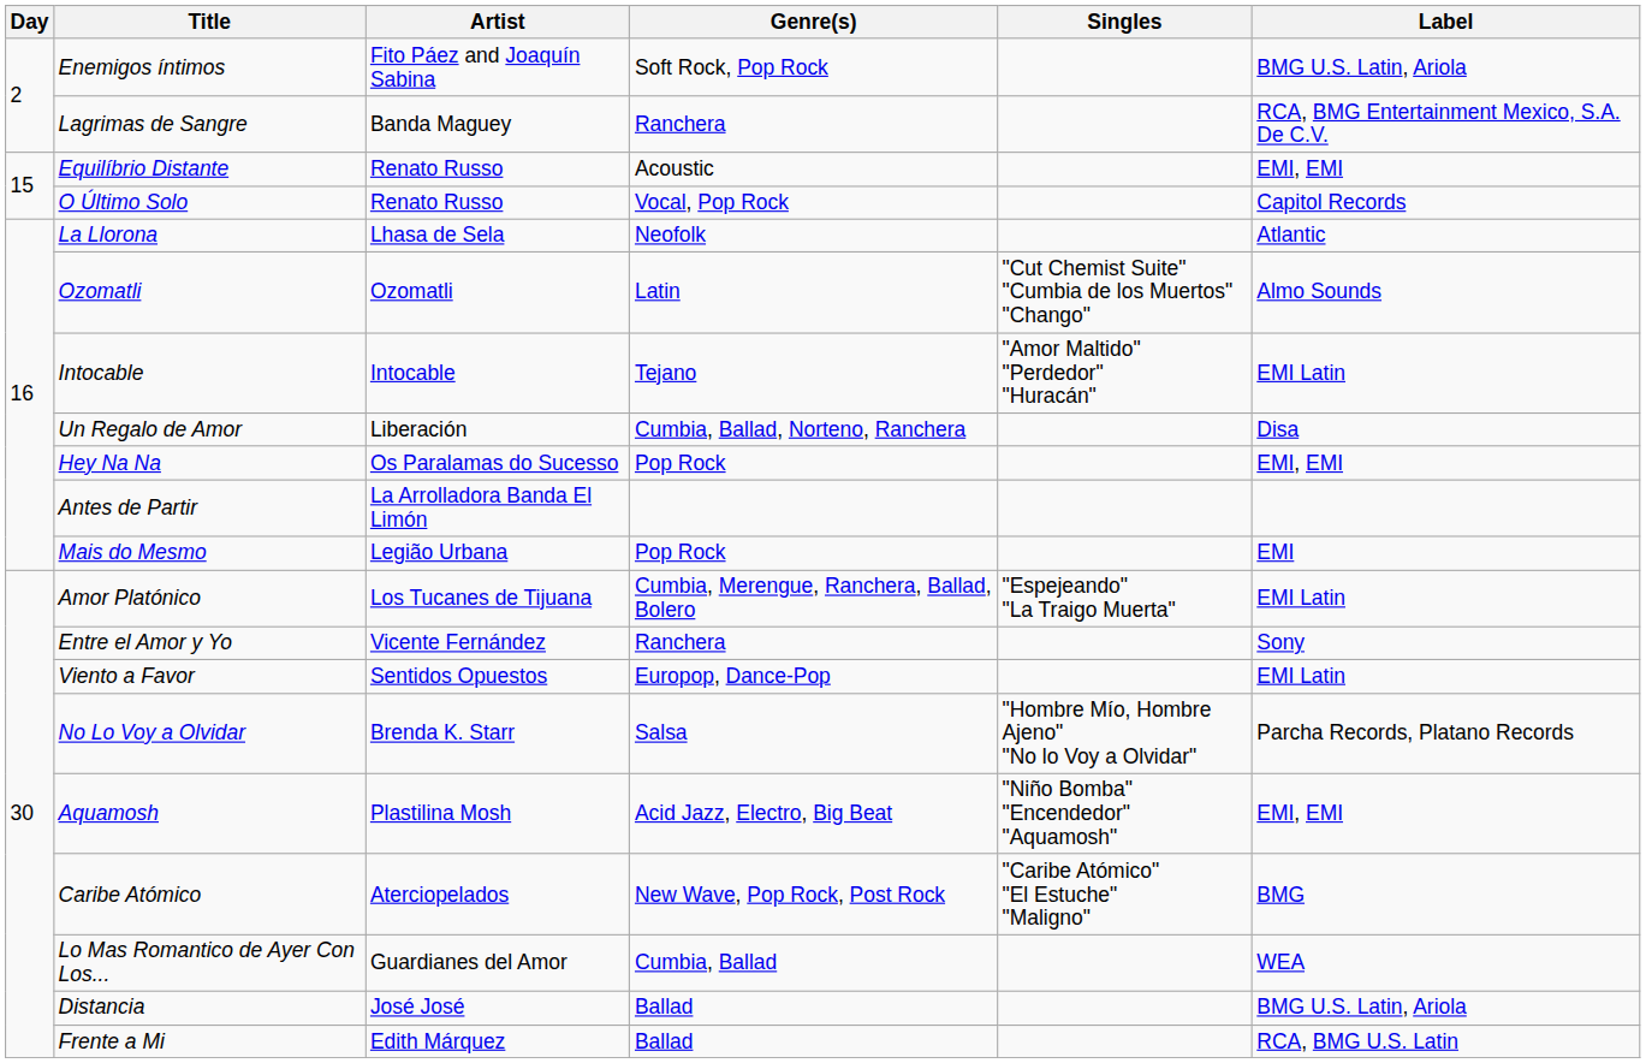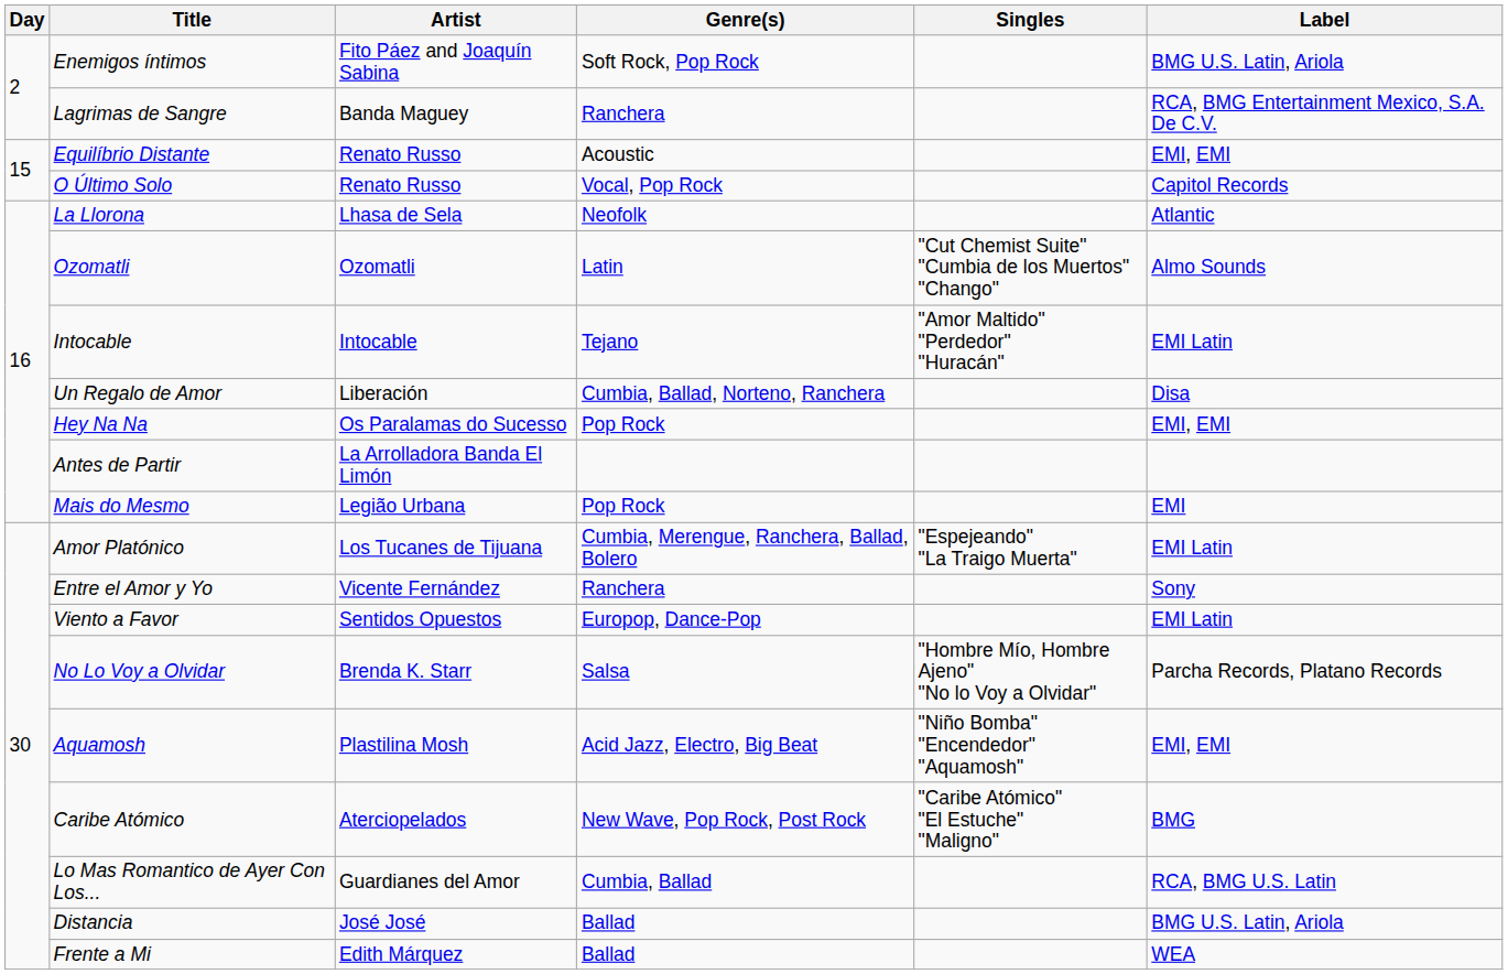Lo Mas Romantico de Ayer Con Los... | Label: WEA -> RCA, BMG U.S. Latin
Frente a Mi | Label: RCA, BMG U.S. Latin -> WEA
